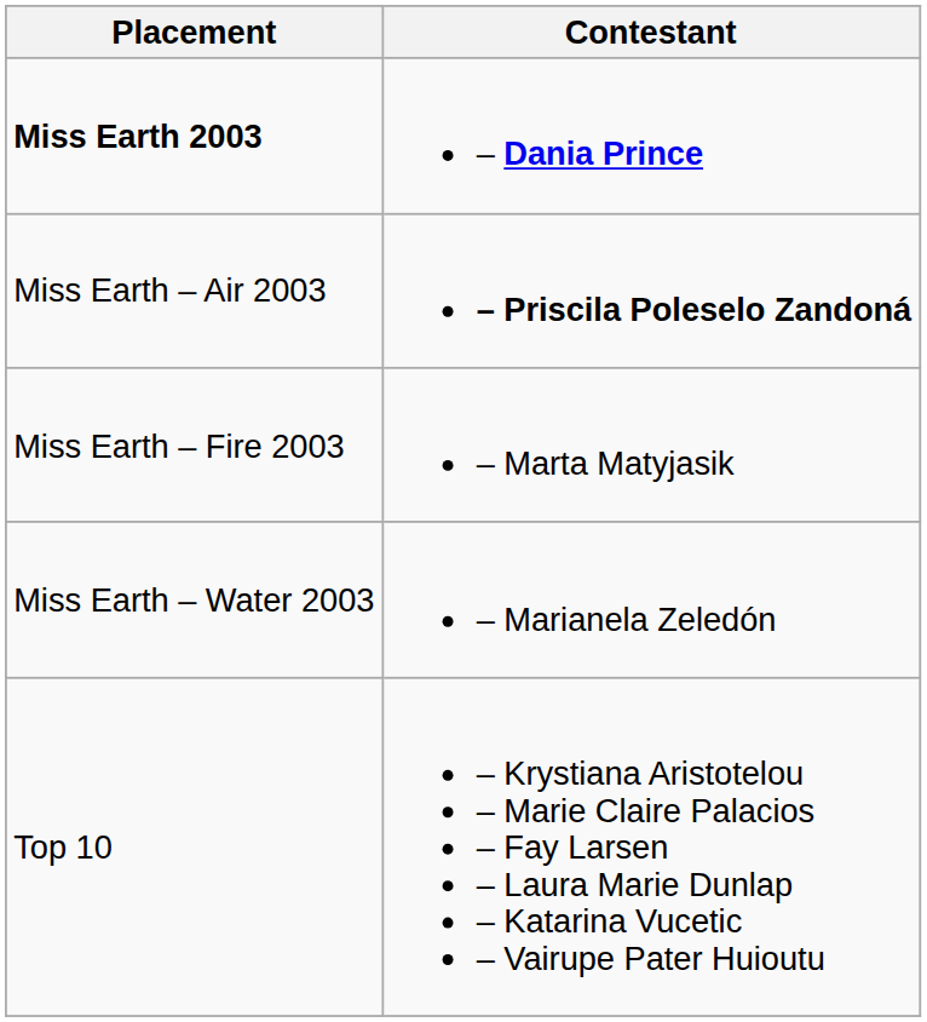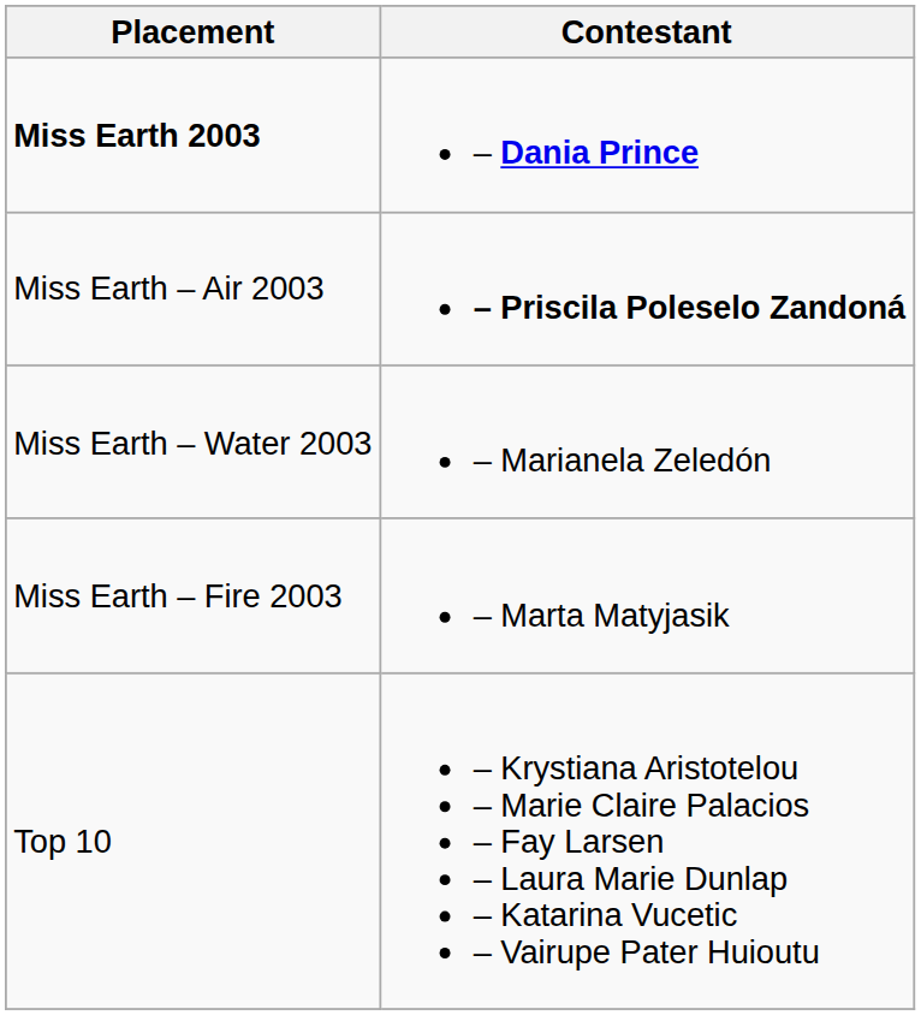rows swapped: Miss Earth – Water 2003 <-> Miss Earth – Fire 2003
